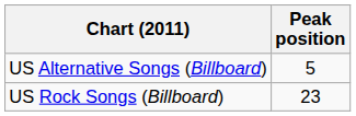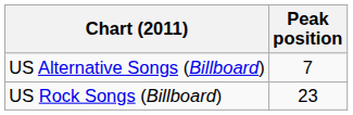US Alternative Songs (Billboard) | Peak position: 5 -> 7
